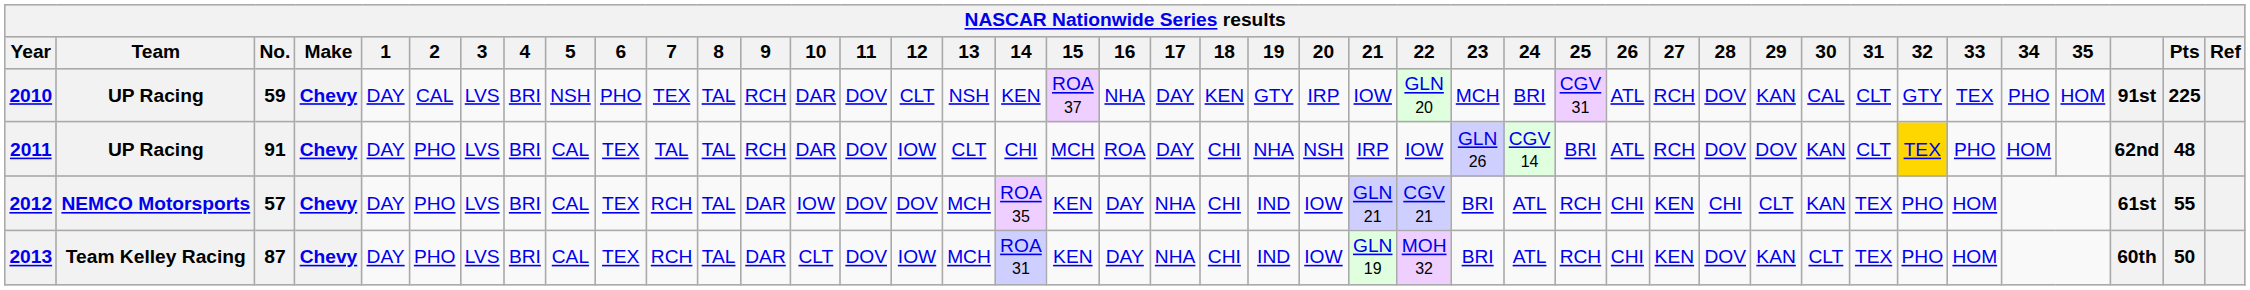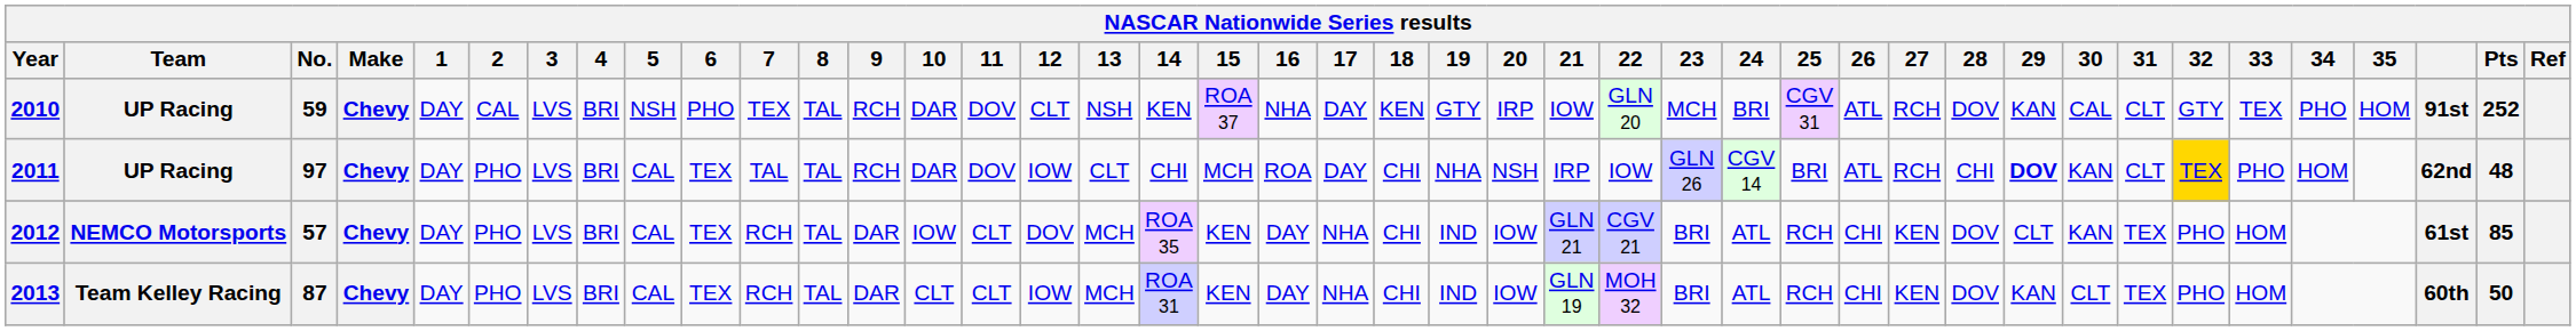2010 | Pts: 225 -> 252
2011 | No.: 91 -> 97
2011 | 28: DOV -> CHI
2011 | 29: normal -> bold
2012 | 11: DOV -> CLT
2012 | 28: CHI -> DOV
2012 | Pts: 55 -> 85
2013 | 11: DOV -> CLT
